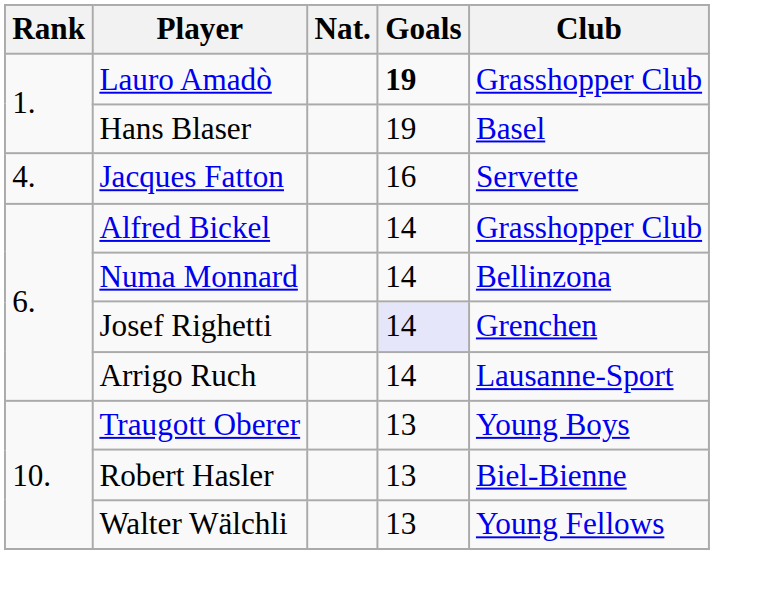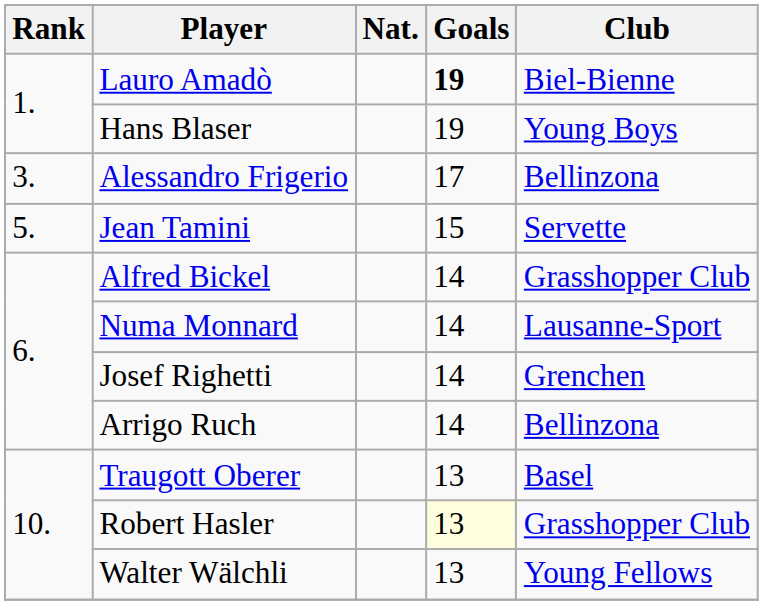Lauro Amadò | Club: Grasshopper Club -> Biel-Bienne
Hans Blaser | Club: Basel -> Young Boys
+ row: 3. | Alessandro Frigerio | 17 | Bellinzona
- row: 4. | Jacques Fatton | 16 | Servette
+ row: 5. | Jean Tamini | 15 | Servette
Numa Monnard | Club: Bellinzona -> Lausanne-Sport
Josef Righetti | Goals: lavender background -> no background
Arrigo Ruch | Club: Lausanne-Sport -> Bellinzona
Traugott Oberer | Club: Young Boys -> Basel
Robert Hasler | Goals: no background -> lightyellow background
Robert Hasler | Club: Biel-Bienne -> Grasshopper Club
